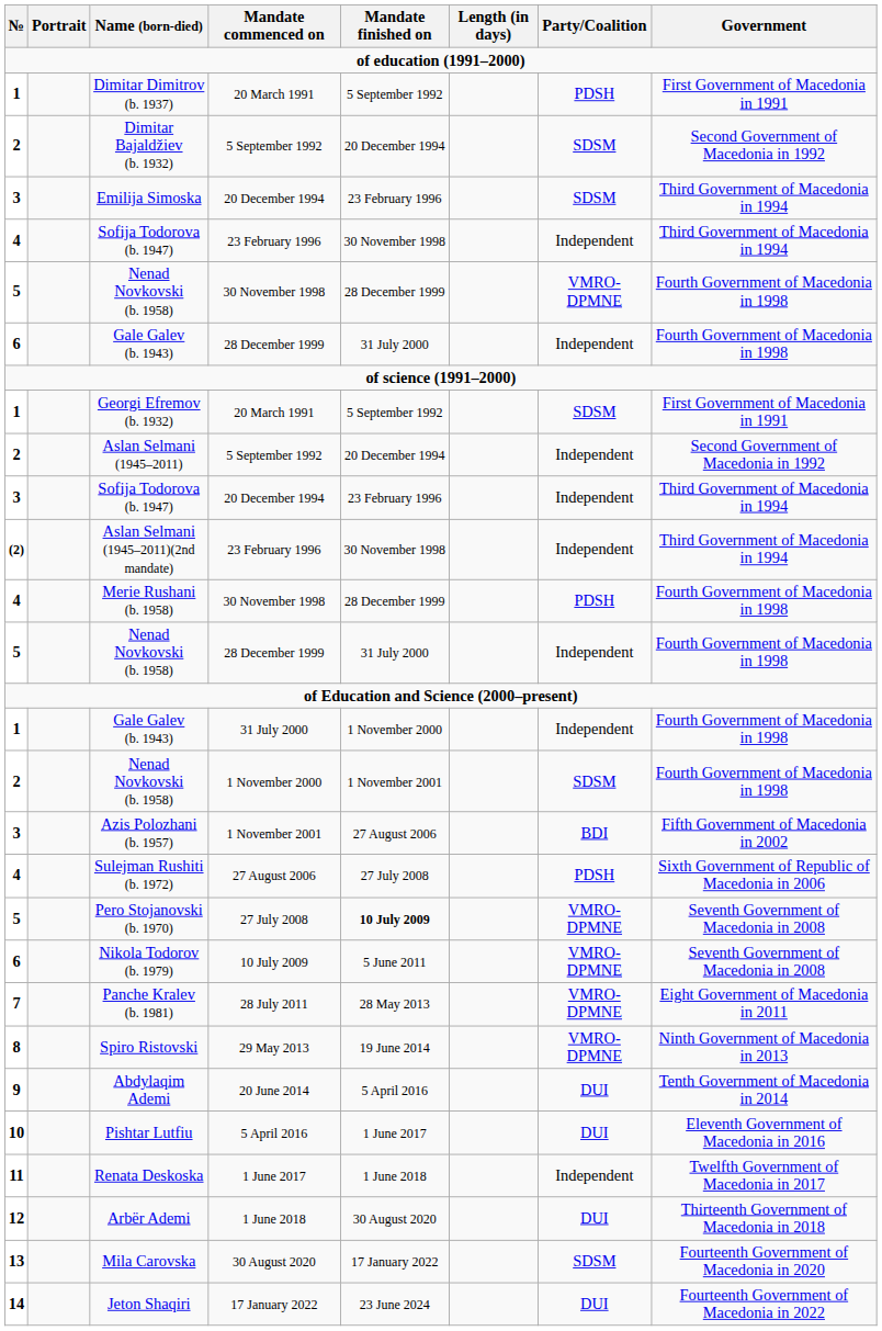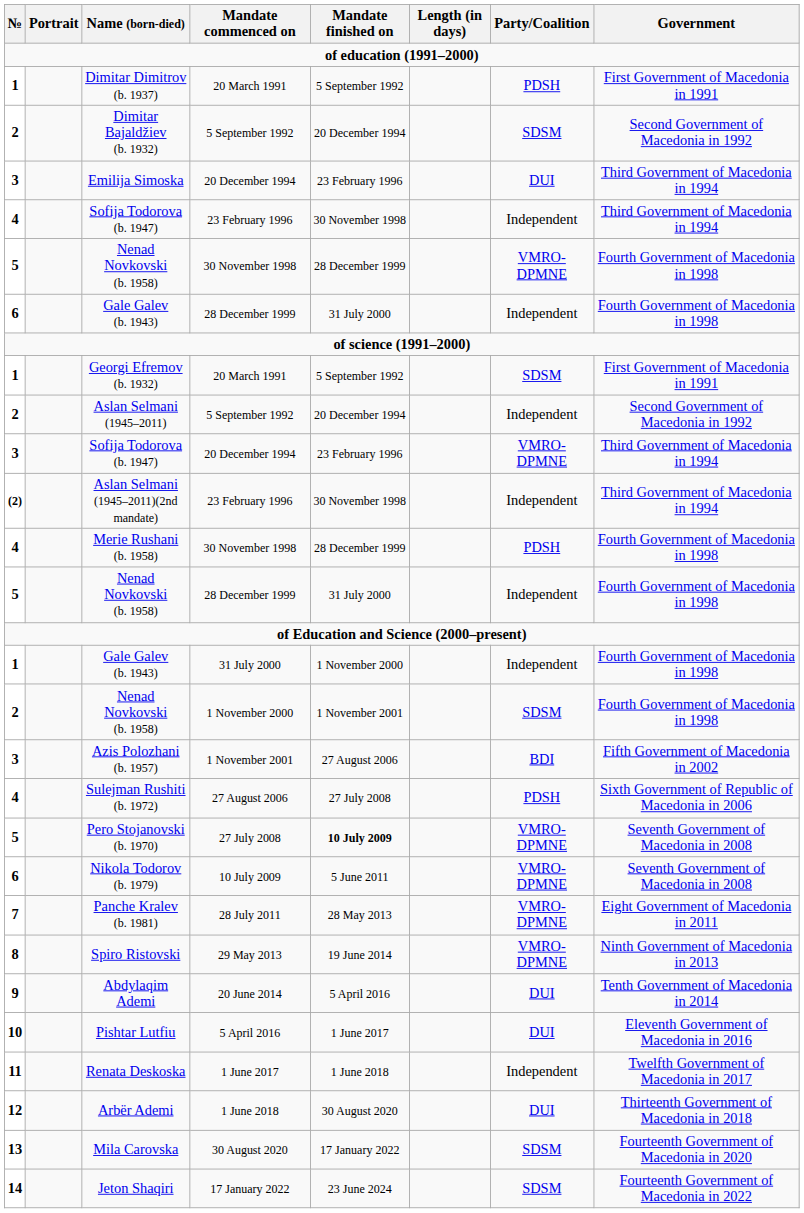Emilija Simoska | Party/Coalition: SDSM -> DUI
Sofija Todorova (b. 1947) / 20 December 1994 | Party/Coalition: Independent -> VMRO-DPMNE
Jeton Shaqiri | Party/Coalition: DUI -> SDSM
